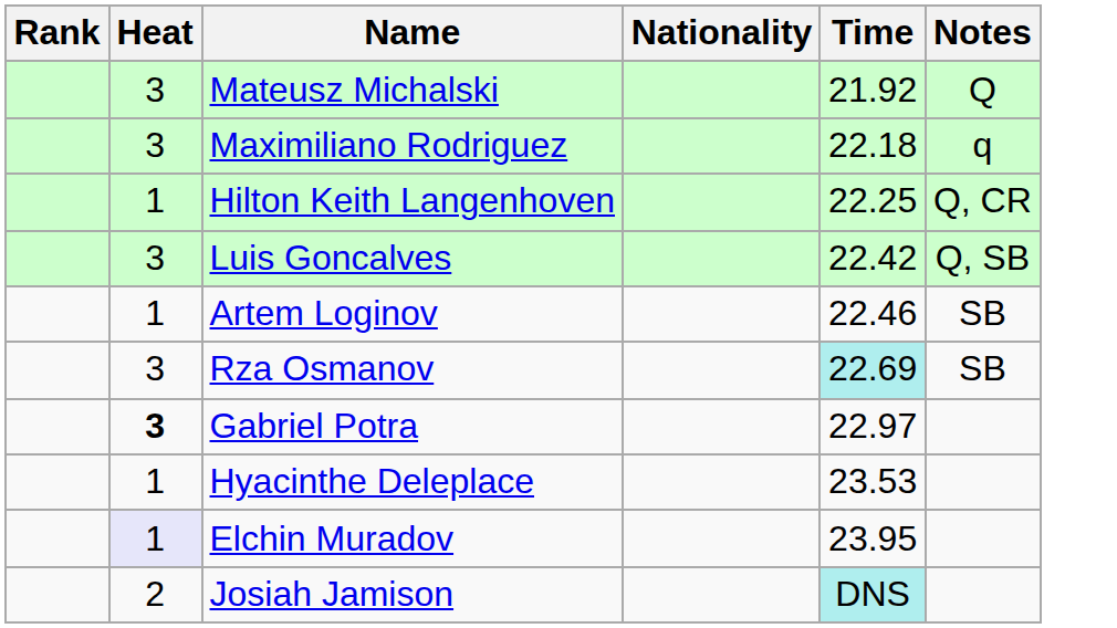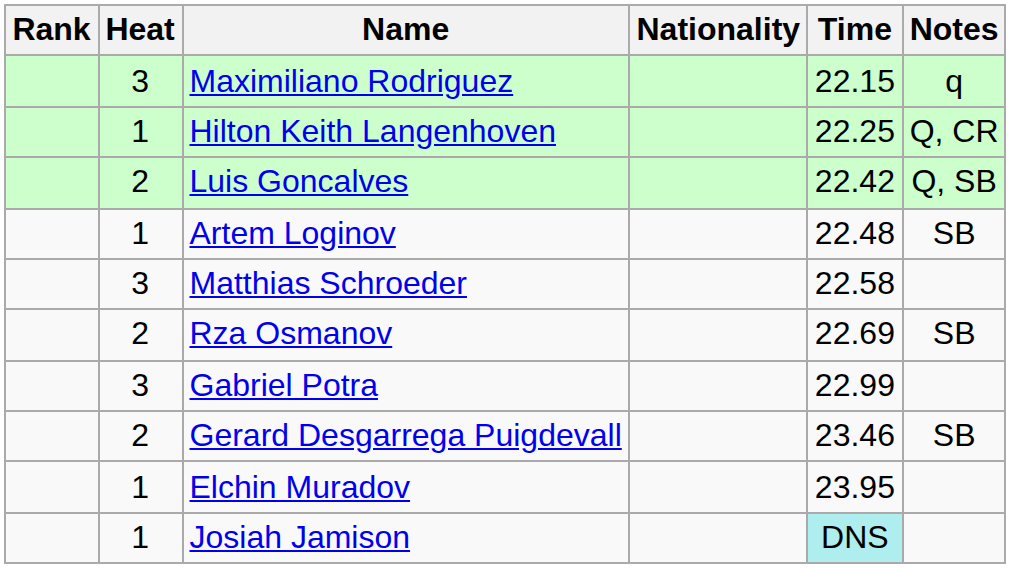- row: 3 | Mateusz Michalski | 21.92 | Q
Maximiliano Rodriguez | Time: 22.18 -> 22.15
Luis Goncalves | Heat: 3 -> 2
Artem Loginov | Time: 22.46 -> 22.48
+ row: 3 | Matthias Schroeder | 22.58
Rza Osmanov | Heat: 3 -> 2
Rza Osmanov | Time: paleturquoise background -> no background
Gabriel Potra | Heat: bold -> normal
Gabriel Potra | Time: 22.97 -> 22.99
+ row: 2 | Gerard Desgarrega Puigdevall | 23.46 | SB
- row: 1 | Hyacinthe Deleplace | 23.53
Elchin Muradov | Heat: lavender background -> no background
Josiah Jamison | Heat: 2 -> 1
